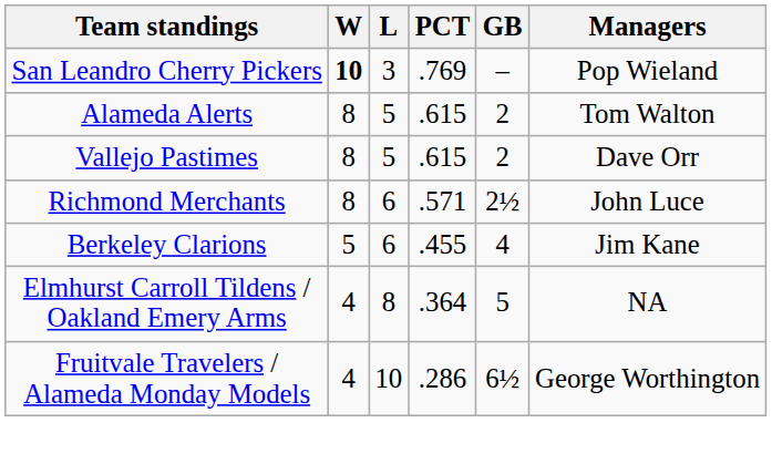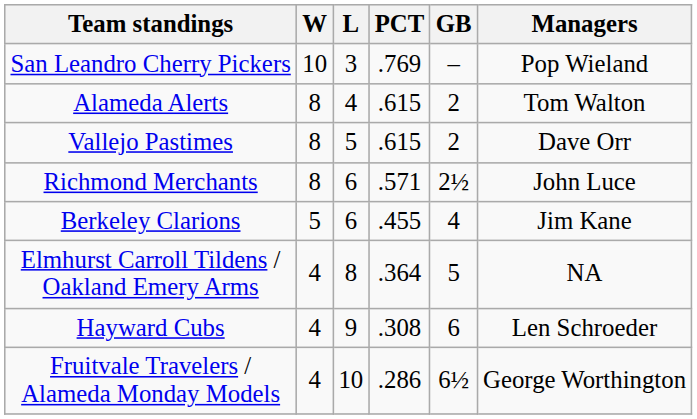San Leandro Cherry Pickers | W: bold -> normal
Alameda Alerts | L: 5 -> 4
+ row: Hayward Cubs | 4 | 9 | .308 | 6 | Len Schroeder
